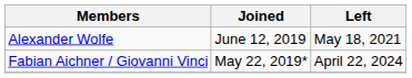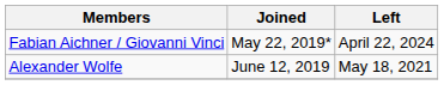rows swapped: Alexander Wolfe <-> Fabian Aichner / Giovanni Vinci
